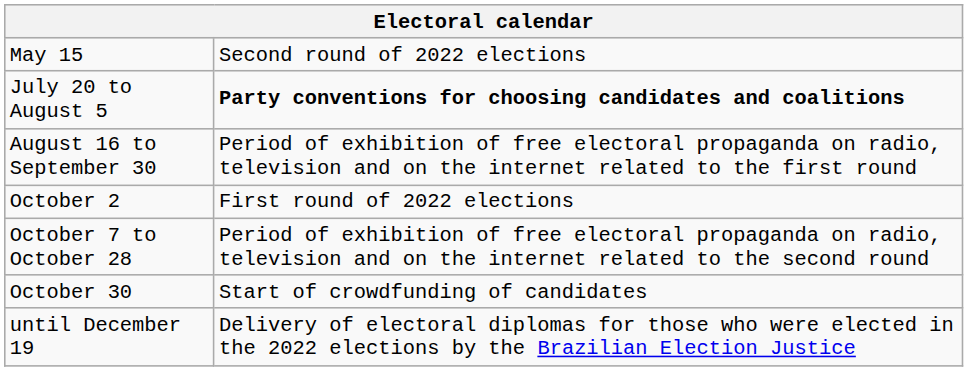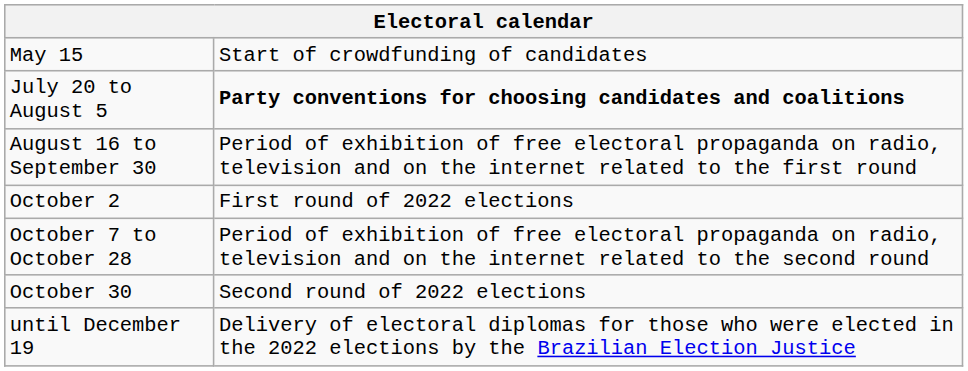May 15 | column 2: Second round of 2022 elections -> Start of crowdfunding of candidates
October 30 | column 2: Start of crowdfunding of candidates -> Second round of 2022 elections
